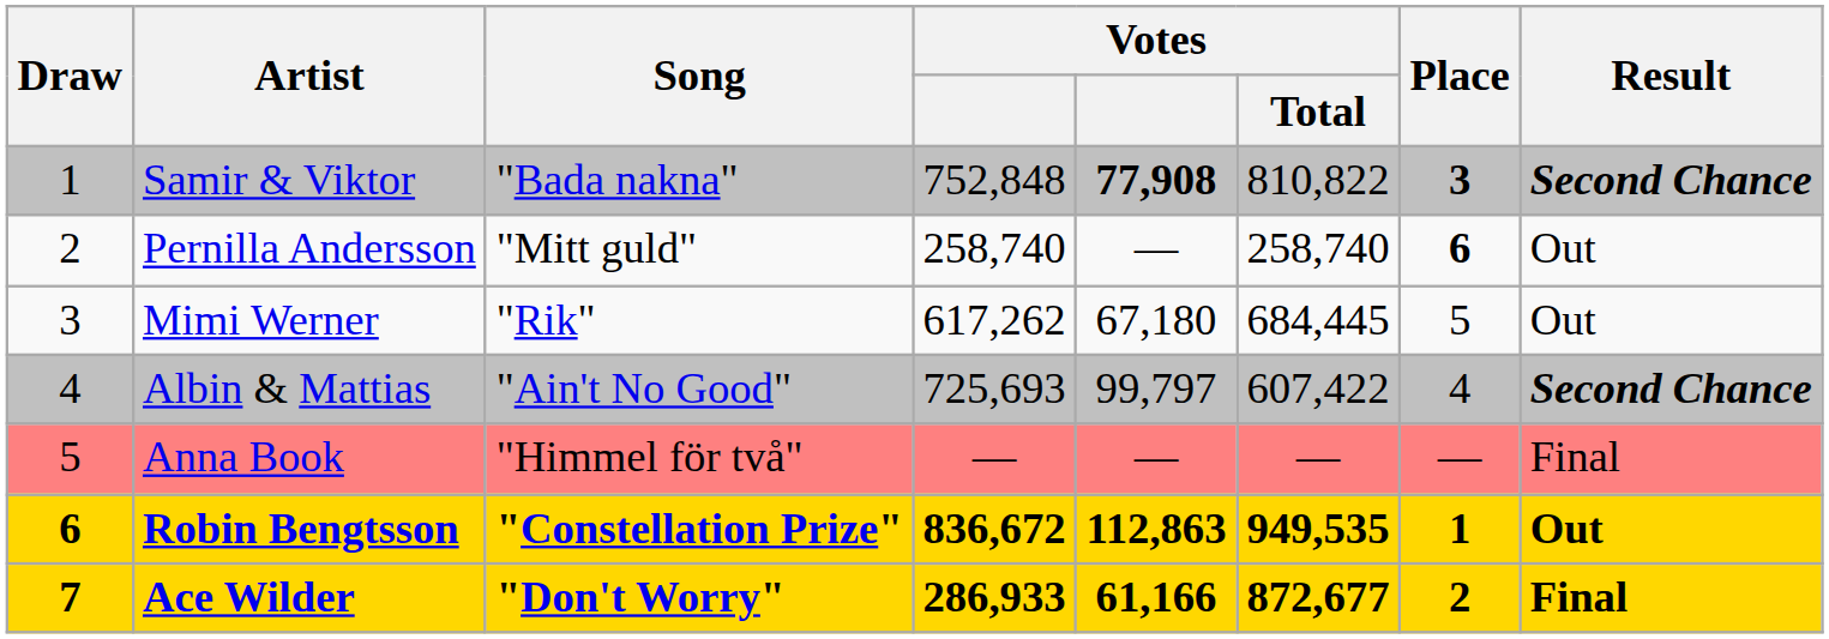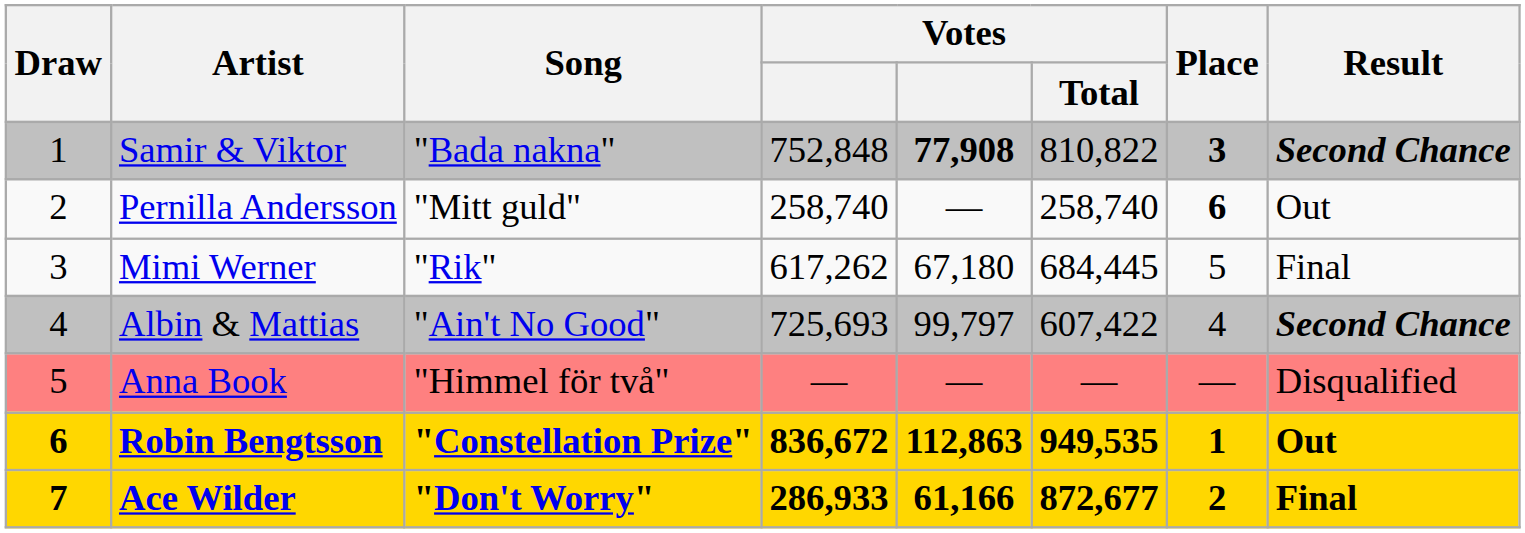Mimi Werner | Result: Out -> Final
Anna Book | Result: Final -> Disqualified
